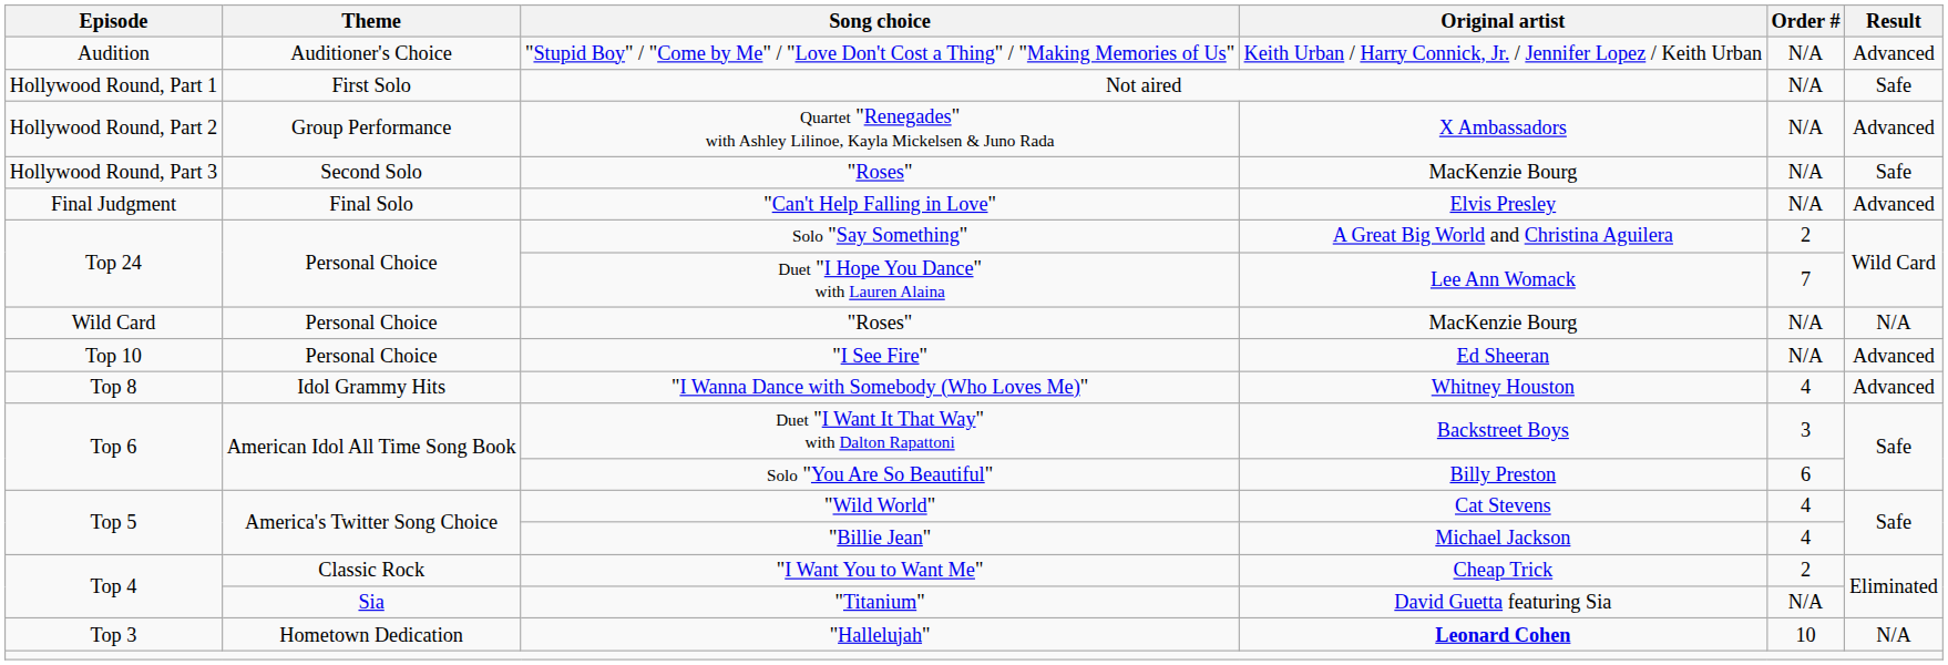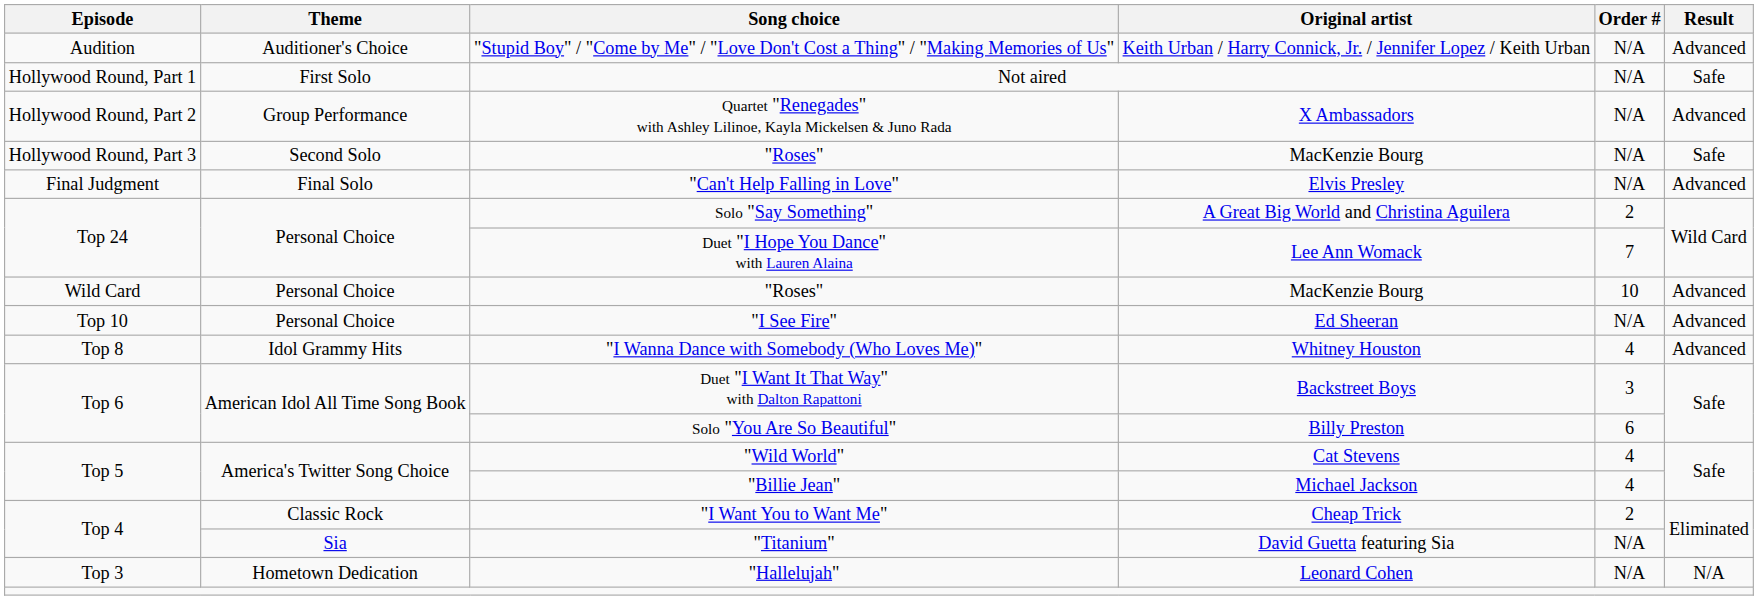Wild Card / "Roses" | Order #: N/A -> 10
Wild Card / "Roses" | Result: N/A -> Advanced
"Hallelujah" | Original artist: bold -> normal
"Hallelujah" | Order #: 10 -> N/A
